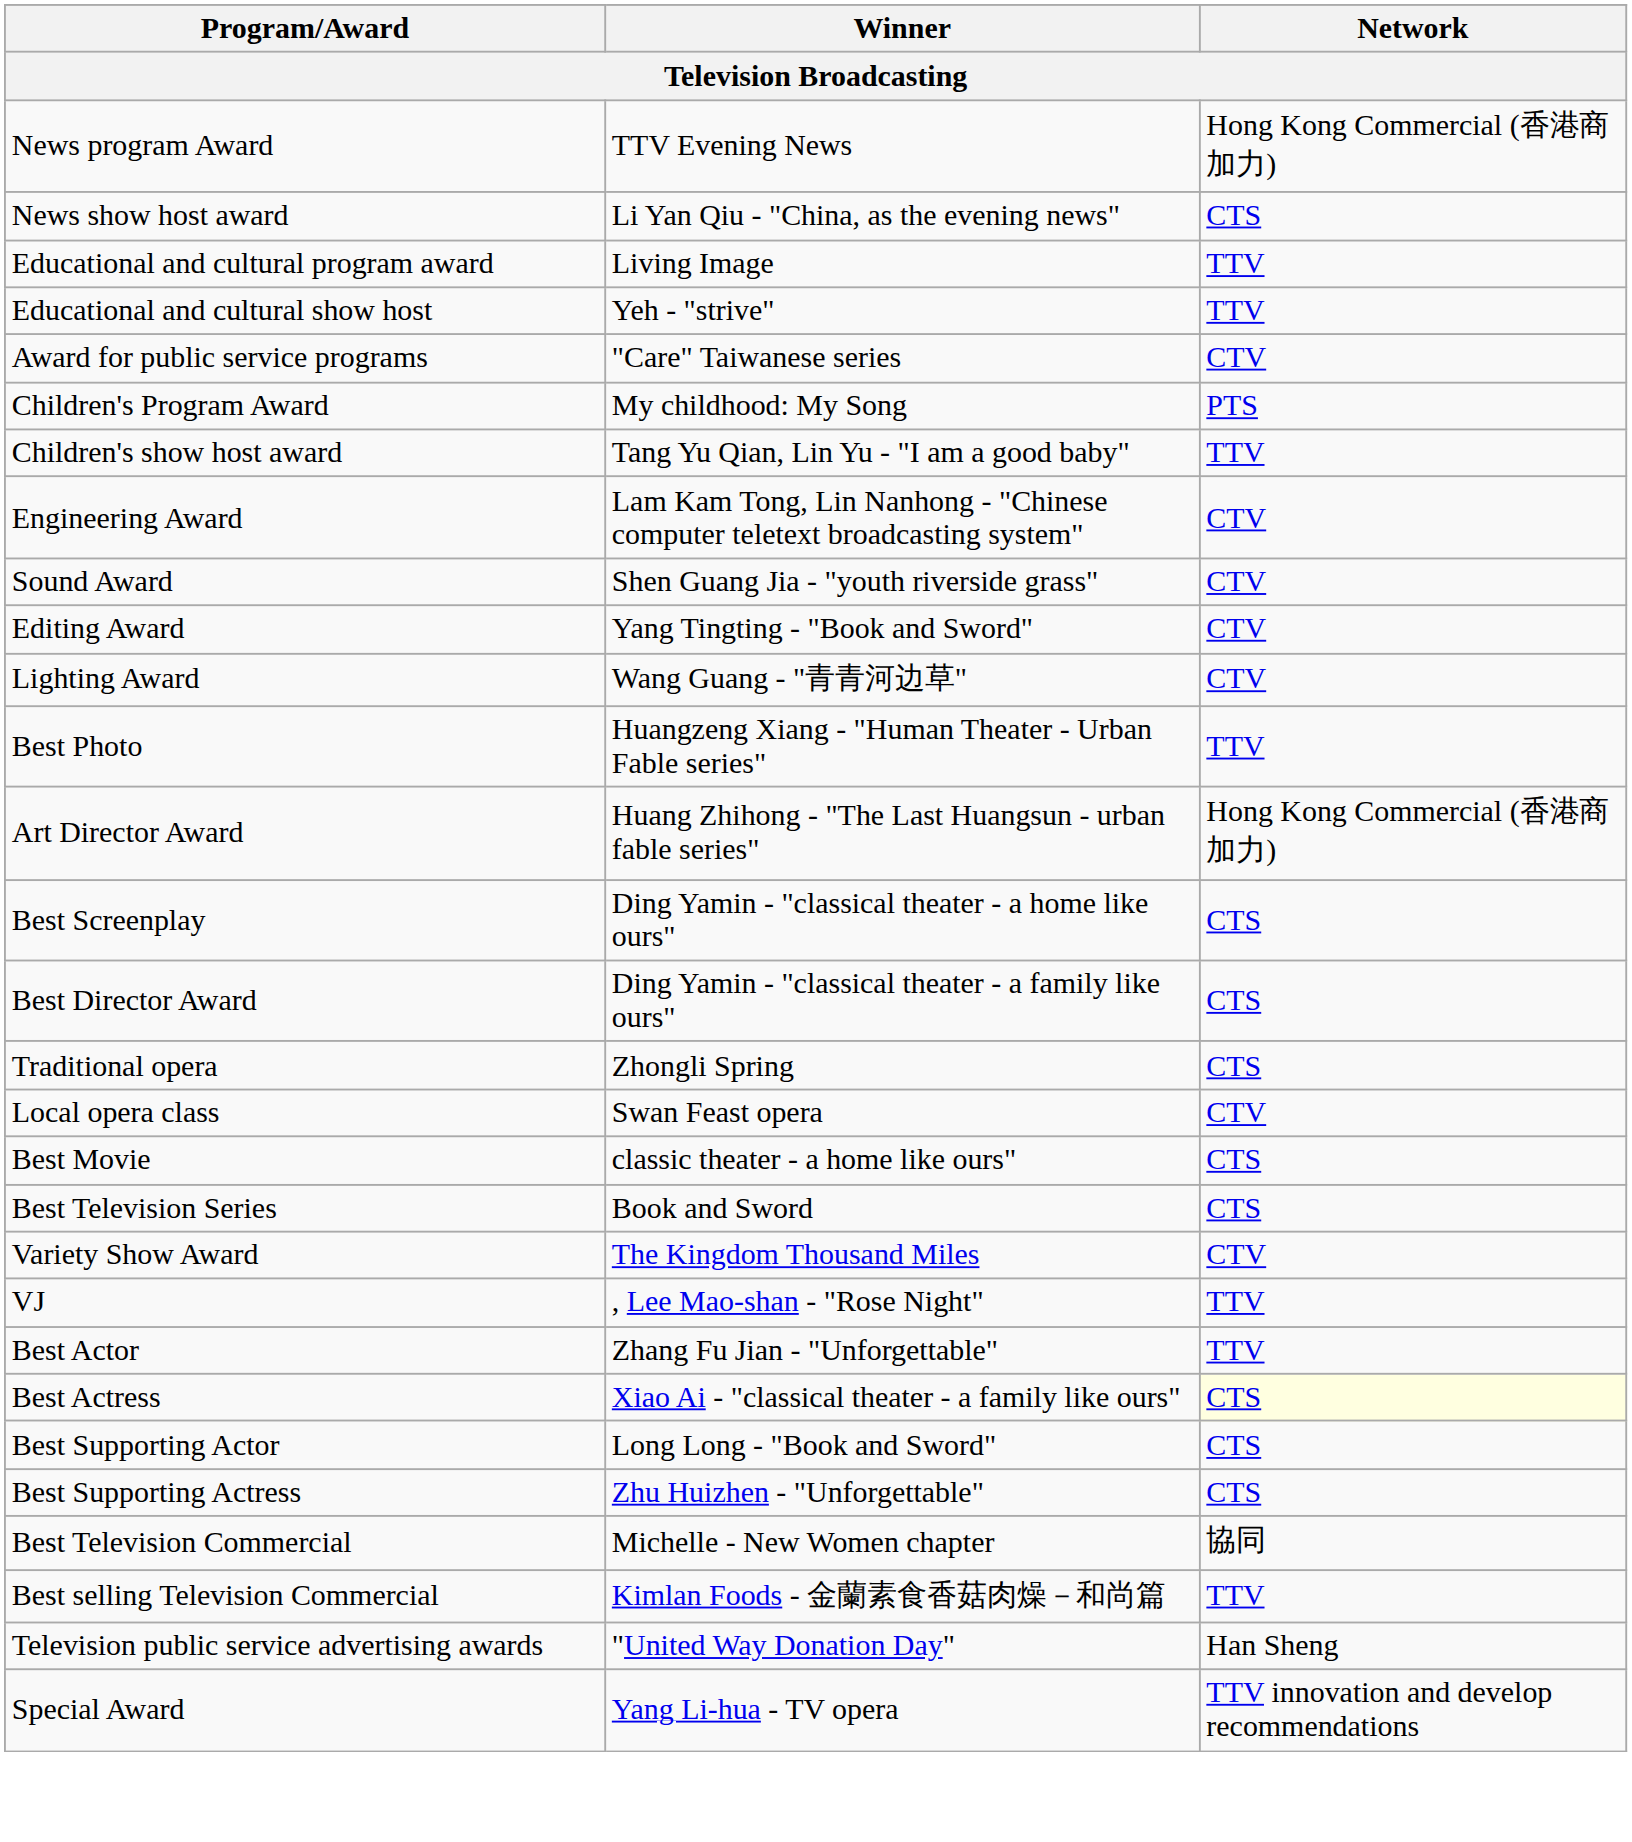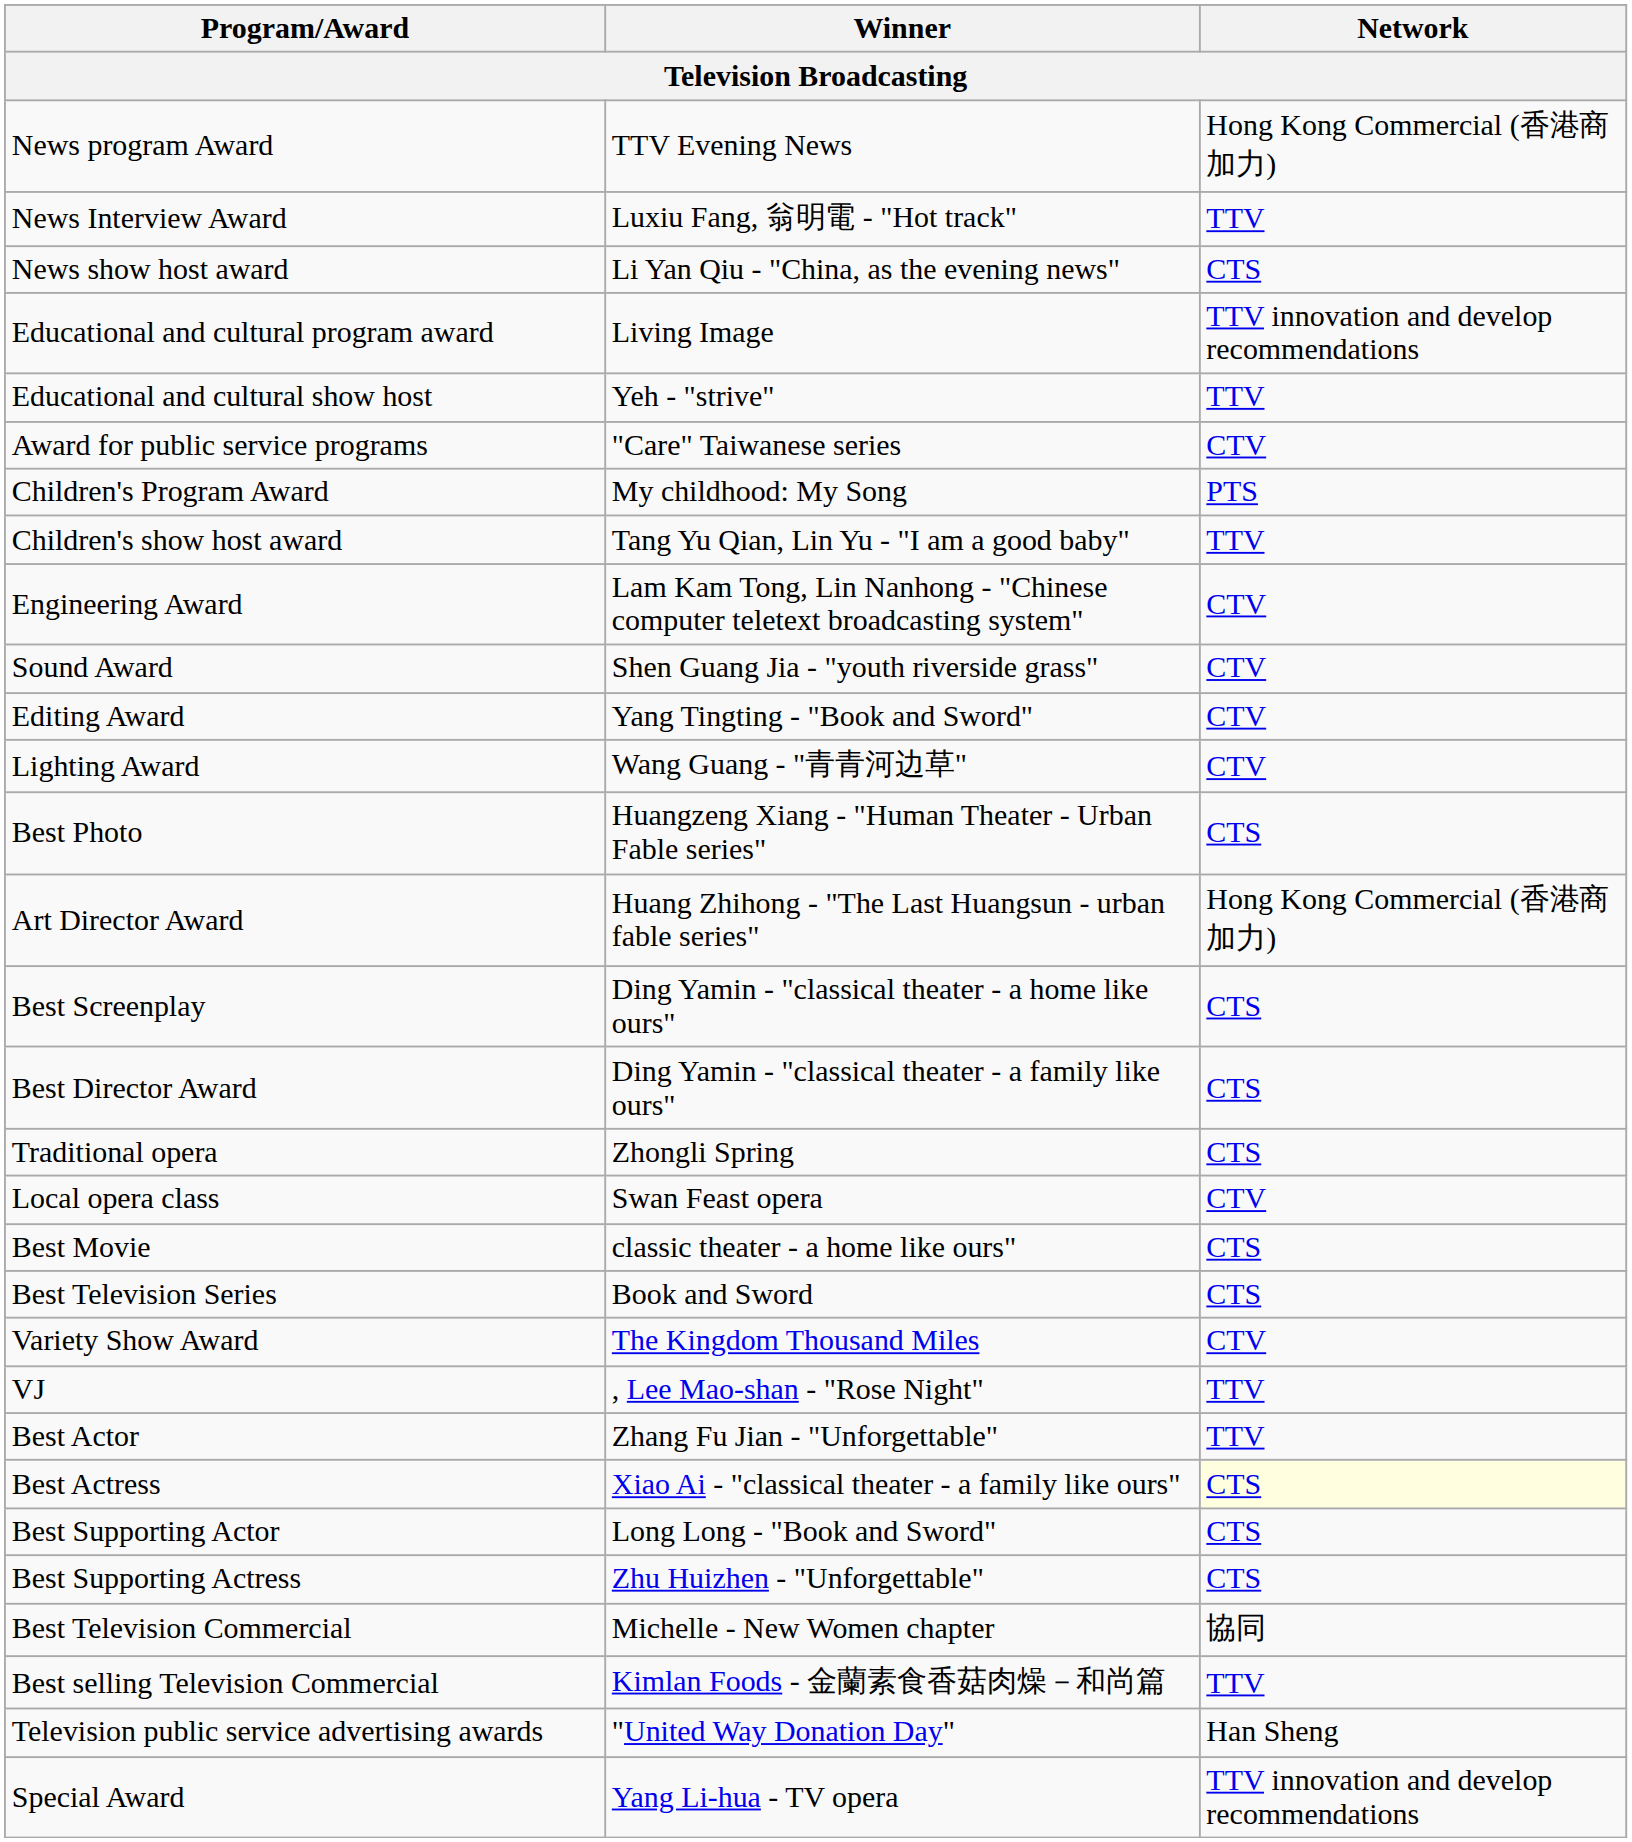+ row: News Interview Award | Luxiu Fang, 翁明電 - "Hot track" | TTV
Educational and cultural program award | Network: TTV -> TTV innovation and develop recommendations
Best Photo | Network: TTV -> CTS
